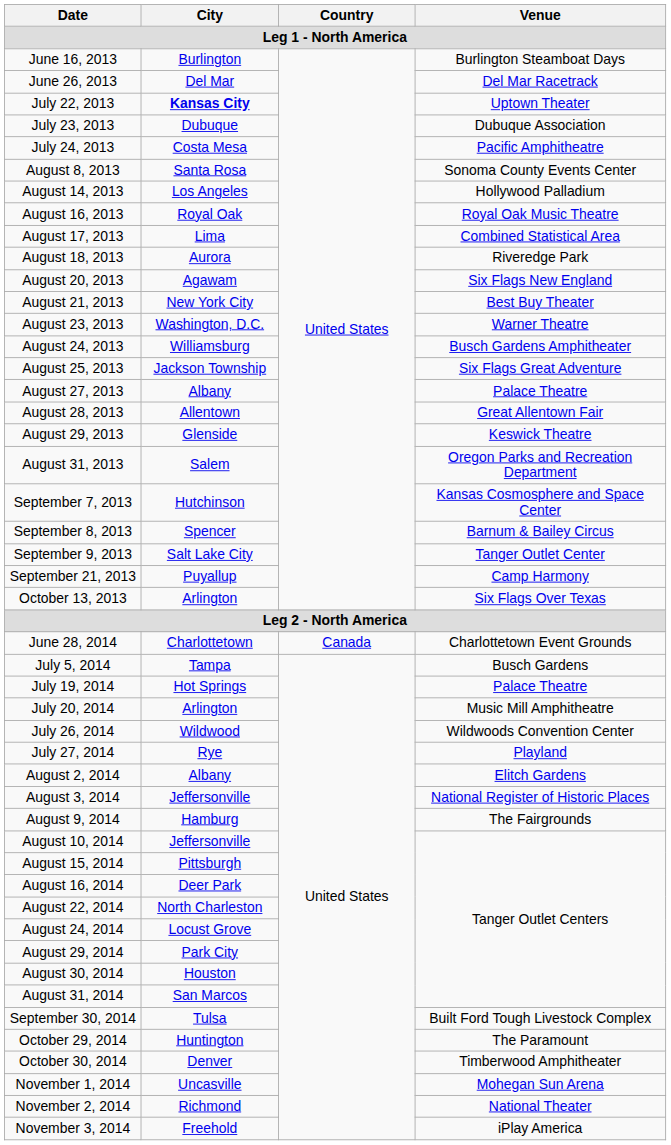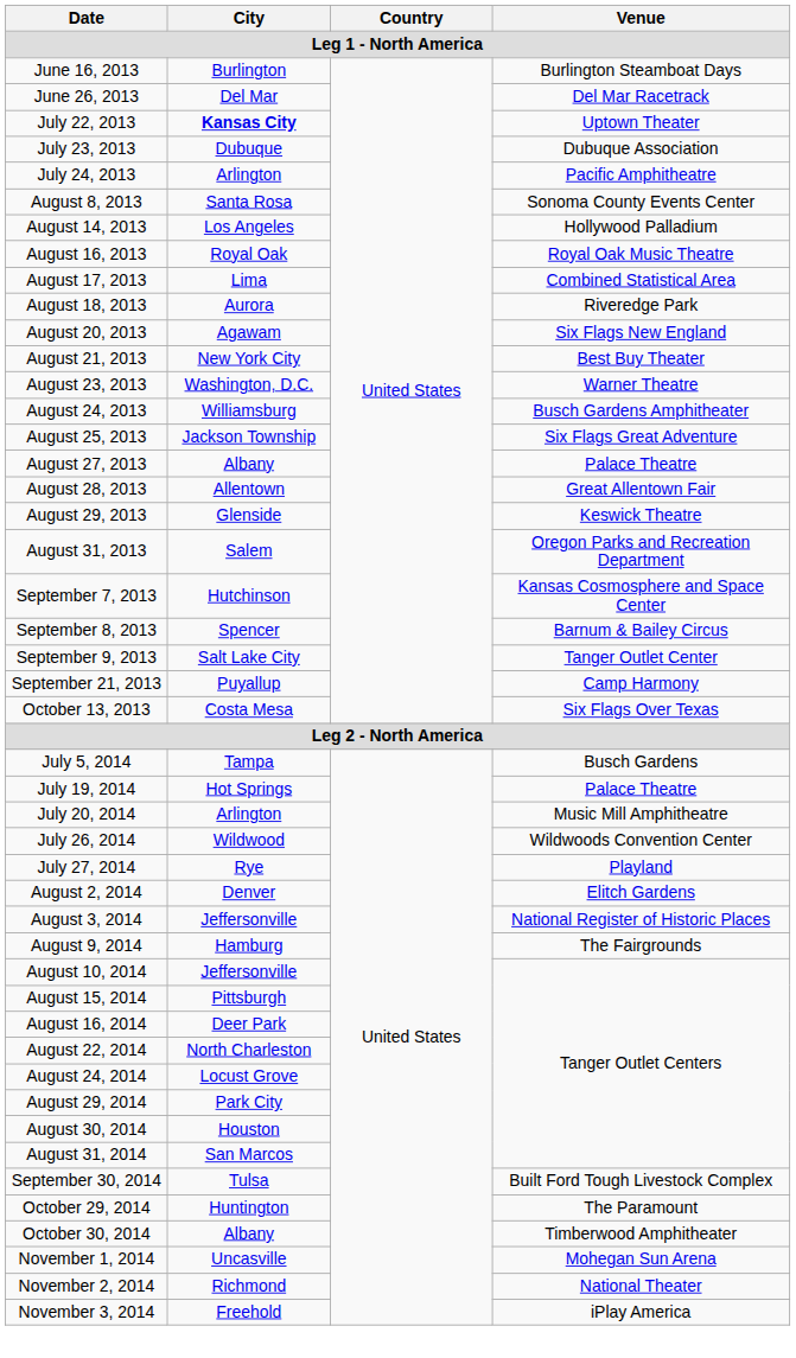July 24, 2013 | City: Costa Mesa -> Arlington
October 13, 2013 | City: Arlington -> Costa Mesa
- row: June 28, 2014 | Charlottetown | Canada | Charlottetown Event Grounds
August 2, 2014 | City: Albany -> Denver
October 30, 2014 | City: Denver -> Albany
